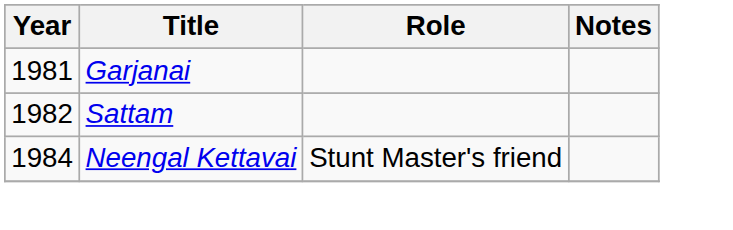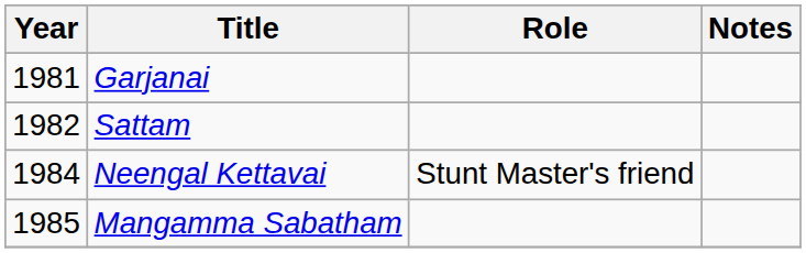+ row: 1985 | Mangamma Sabatham
